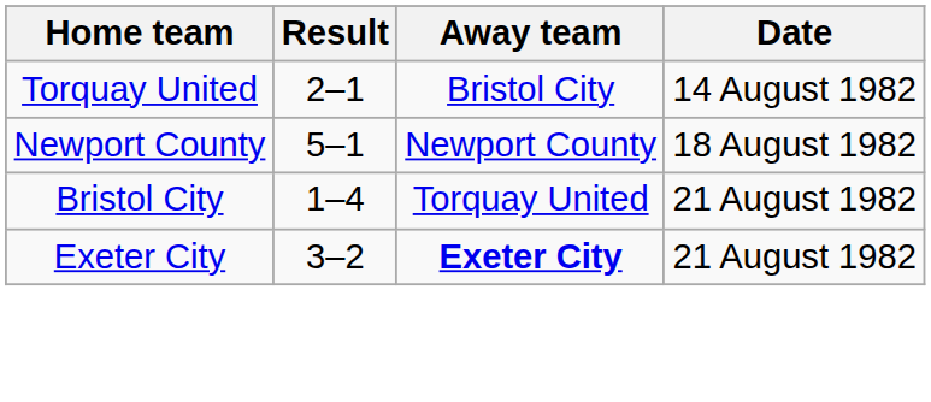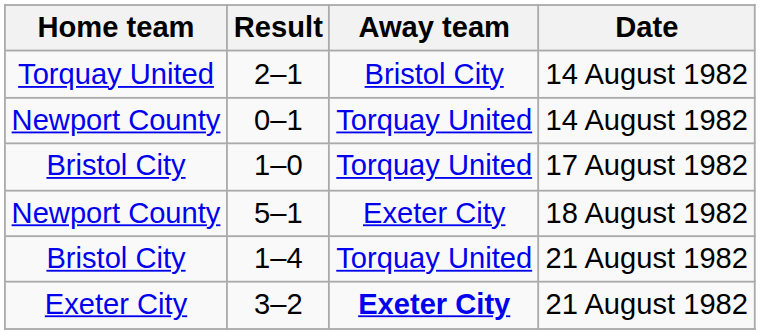+ row: Newport County | 0–1 | Torquay United | 14 August 1982
+ row: Bristol City | 1–0 | Torquay United | 17 August 1982
5–1 | Away team: Newport County -> Exeter City
